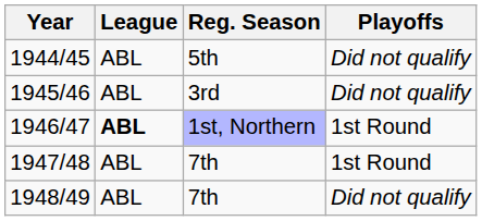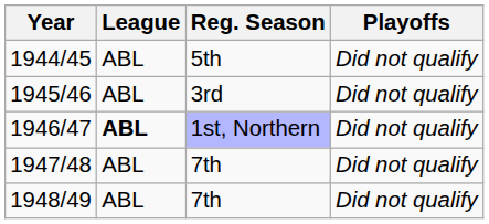1946/47 | Playoffs: 1st Round -> Did not qualify
1947/48 | Playoffs: 1st Round -> Did not qualify
